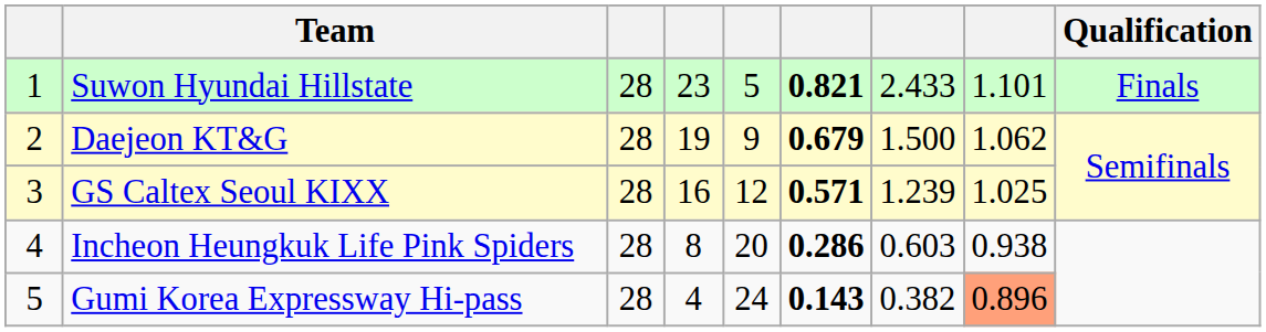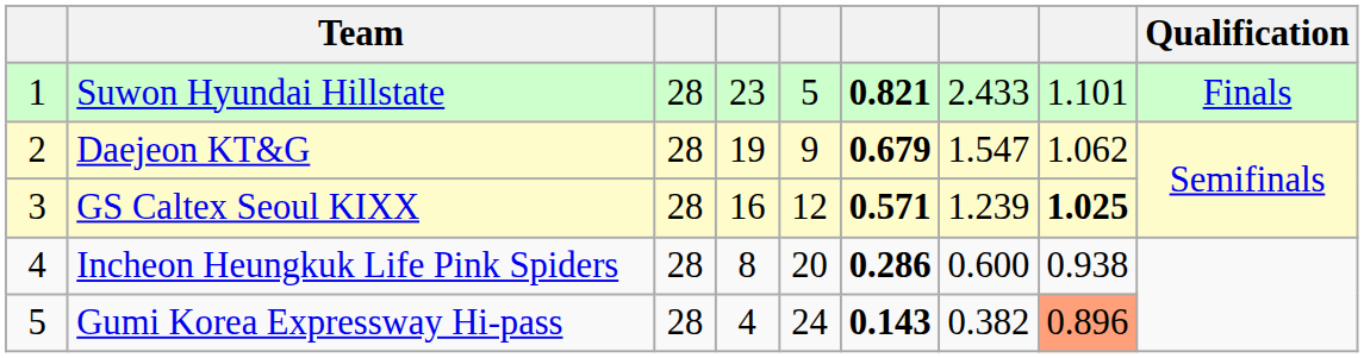Daejeon KT&G | column 7: 1.500 -> 1.547
GS Caltex Seoul KIXX | column 8: normal -> bold
Incheon Heungkuk Life Pink Spiders | column 7: 0.603 -> 0.600
